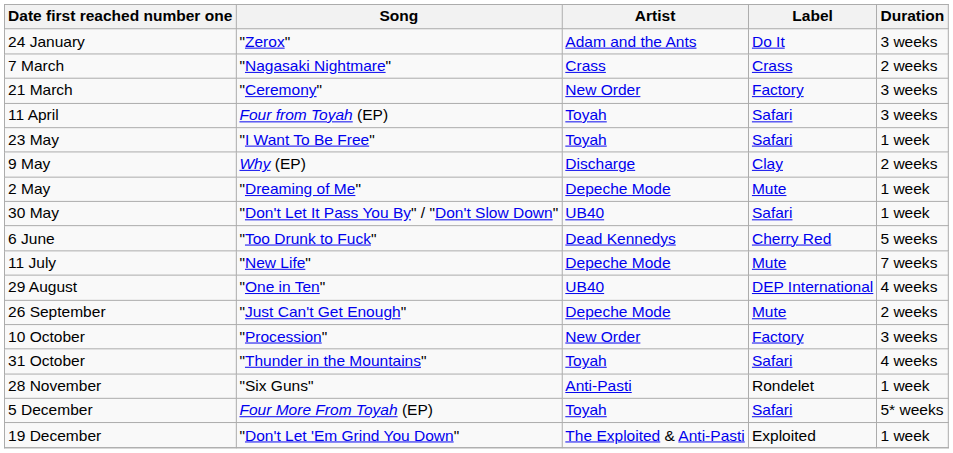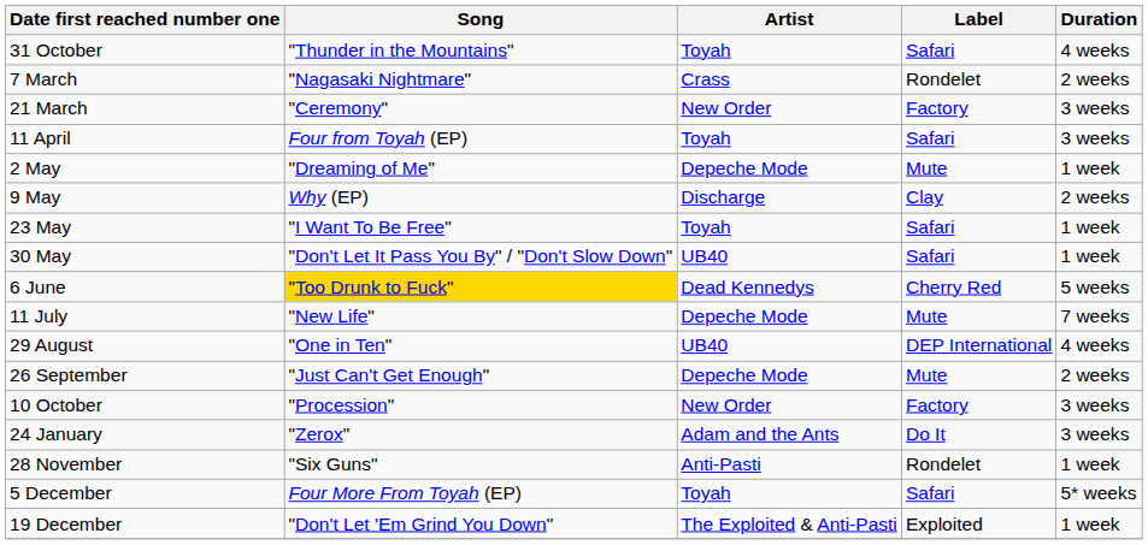rows swapped: 24 January <-> 31 October
7 March | Label: Crass -> Rondelet
rows swapped: 2 May <-> 23 May
6 June | Song: no background -> gold background
